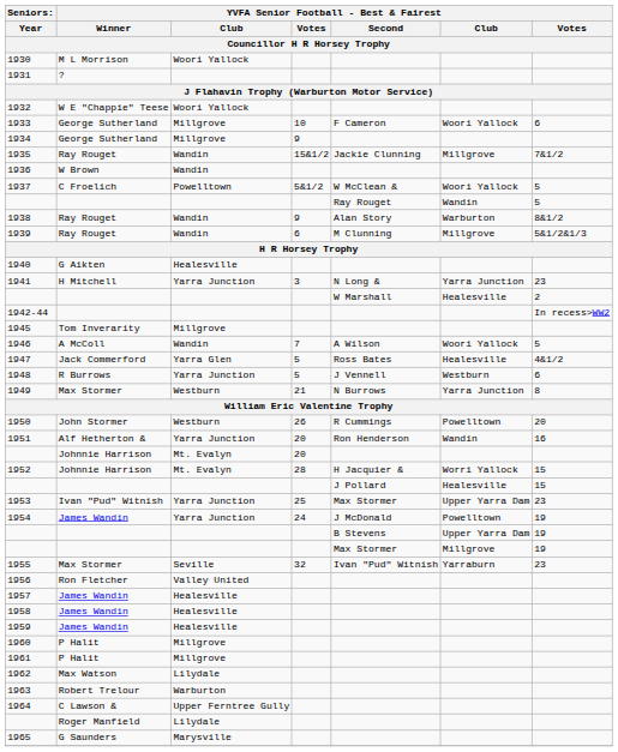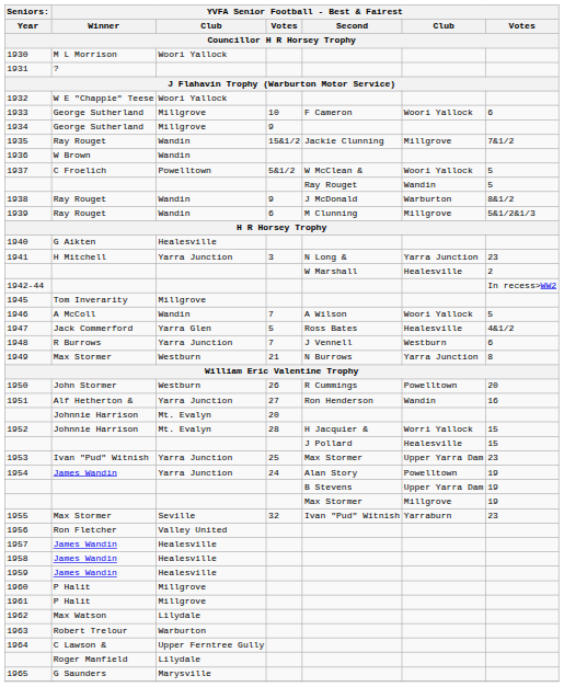1938 | YVFA Senior Football - Best & Fairest / Second: Alan Story -> J McDonald
1948 | column 4: 5 -> 7
1951 | column 4: 20 -> 27
1954 | YVFA Senior Football - Best & Fairest / Second: J McDonald -> Alan Story
